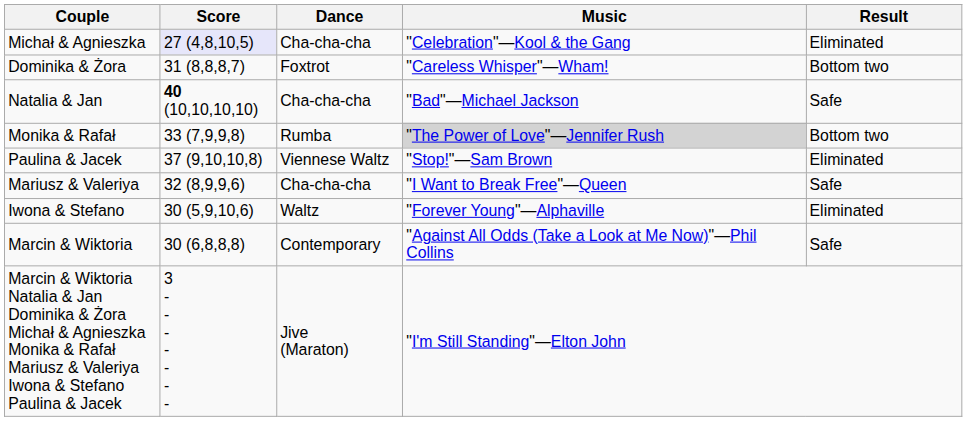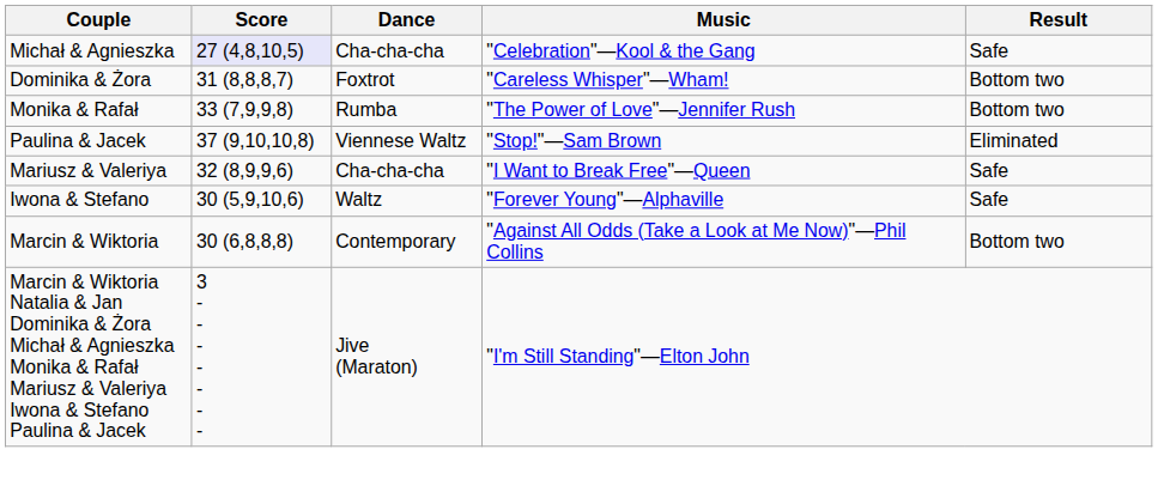Michał & Agnieszka | Result: Eliminated -> Safe
- row: Natalia & Jan | 40 (10,10,10,10) | Cha-cha-cha | "Bad"—Michael Jackson | Safe
Monika & Rafał | Music: lightgrey background -> no background
Iwona & Stefano | Result: Eliminated -> Safe
Marcin & Wiktoria | Result: Safe -> Bottom two
